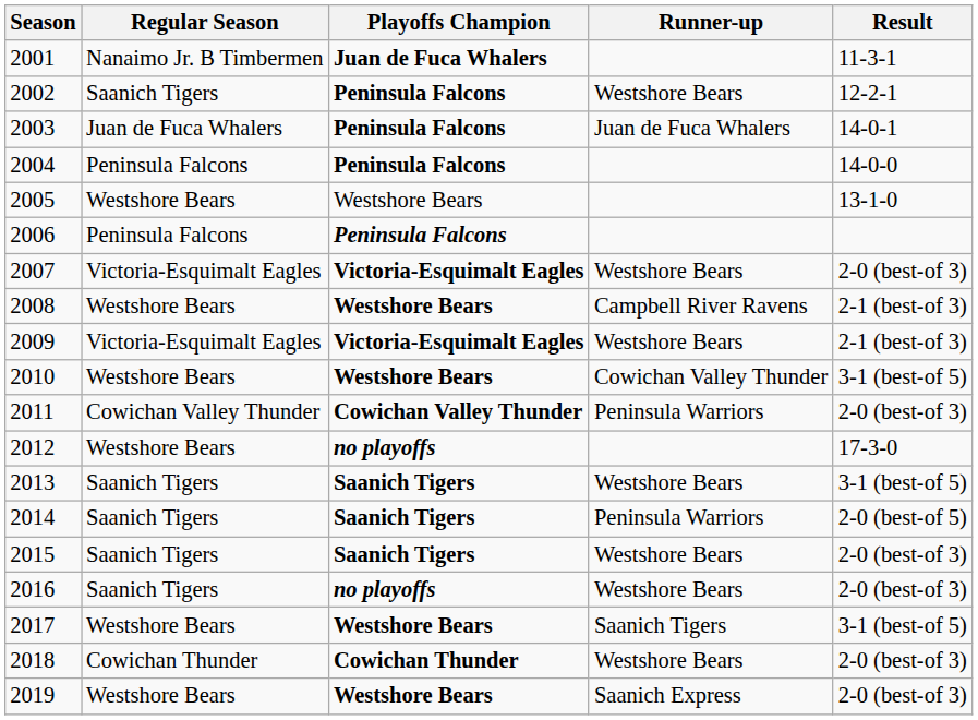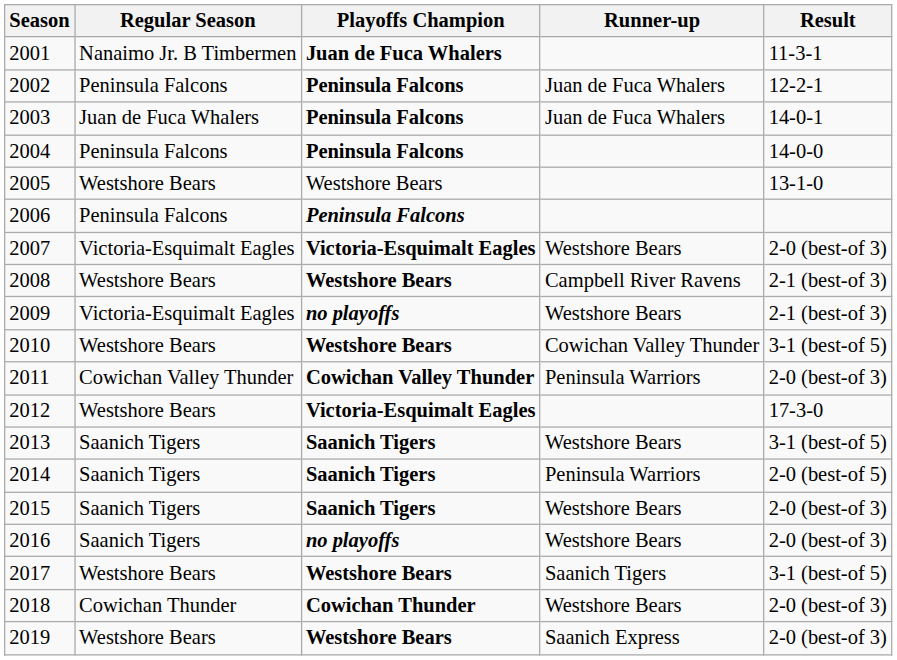2002 | Regular Season: Saanich Tigers -> Peninsula Falcons
2002 | Runner-up: Westshore Bears -> Juan de Fuca Whalers
2009 | Playoffs Champion: Victoria-Esquimalt Eagles -> no playoffs
2012 | Playoffs Champion: no playoffs -> Victoria-Esquimalt Eagles
